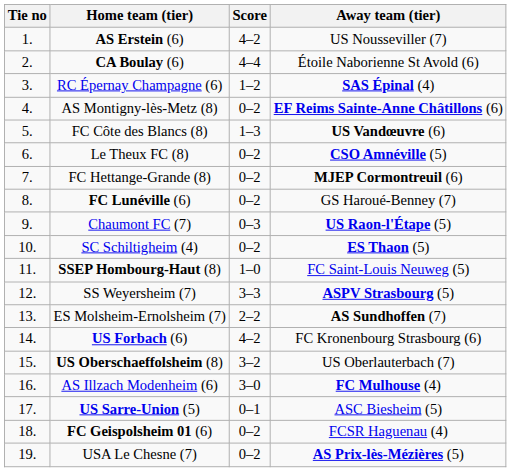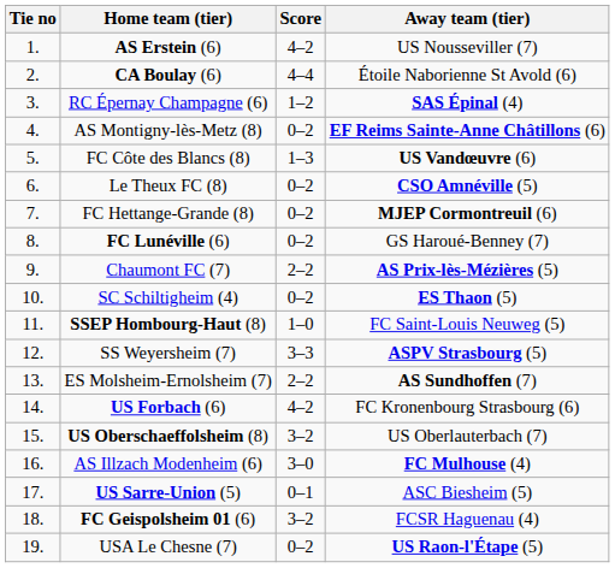Chaumont FC (7) | Score: 0–3 -> 2–2
Chaumont FC (7) | Away team (tier): US Raon-l'Étape (5) -> AS Prix-lès-Mézières (5)
FC Geispolsheim 01 (6) | Score: 0–2 -> 3–2
USA Le Chesne (7) | Away team (tier): AS Prix-lès-Mézières (5) -> US Raon-l'Étape (5)
